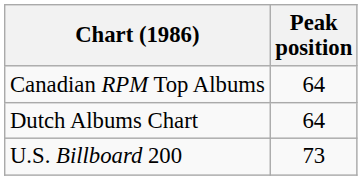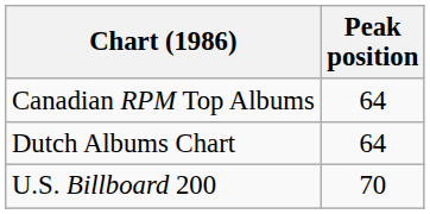U.S. Billboard 200 | Peak position: 73 -> 70
